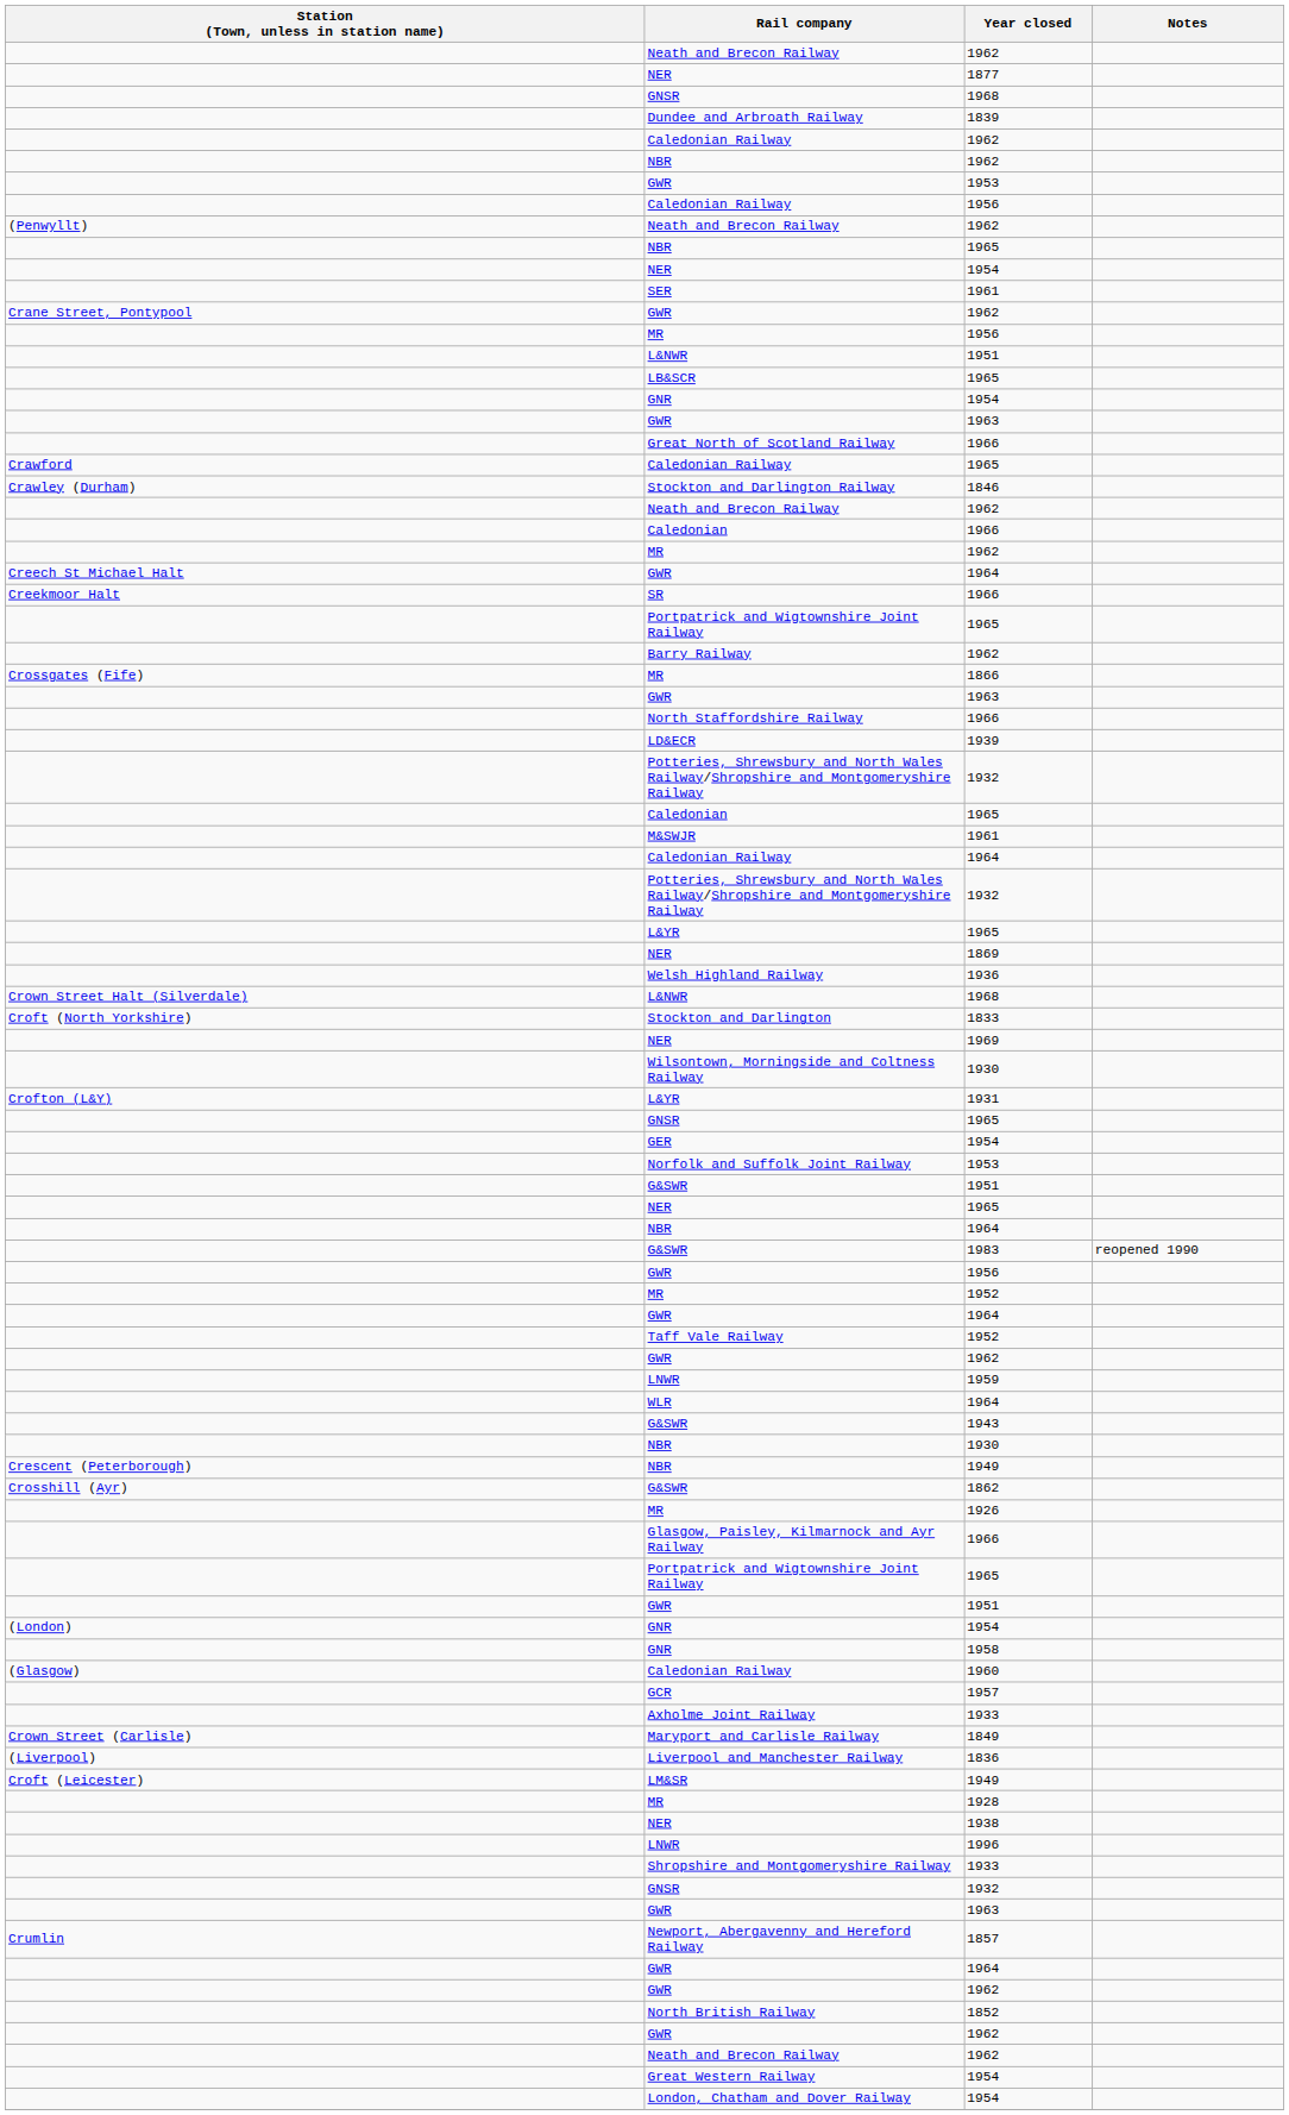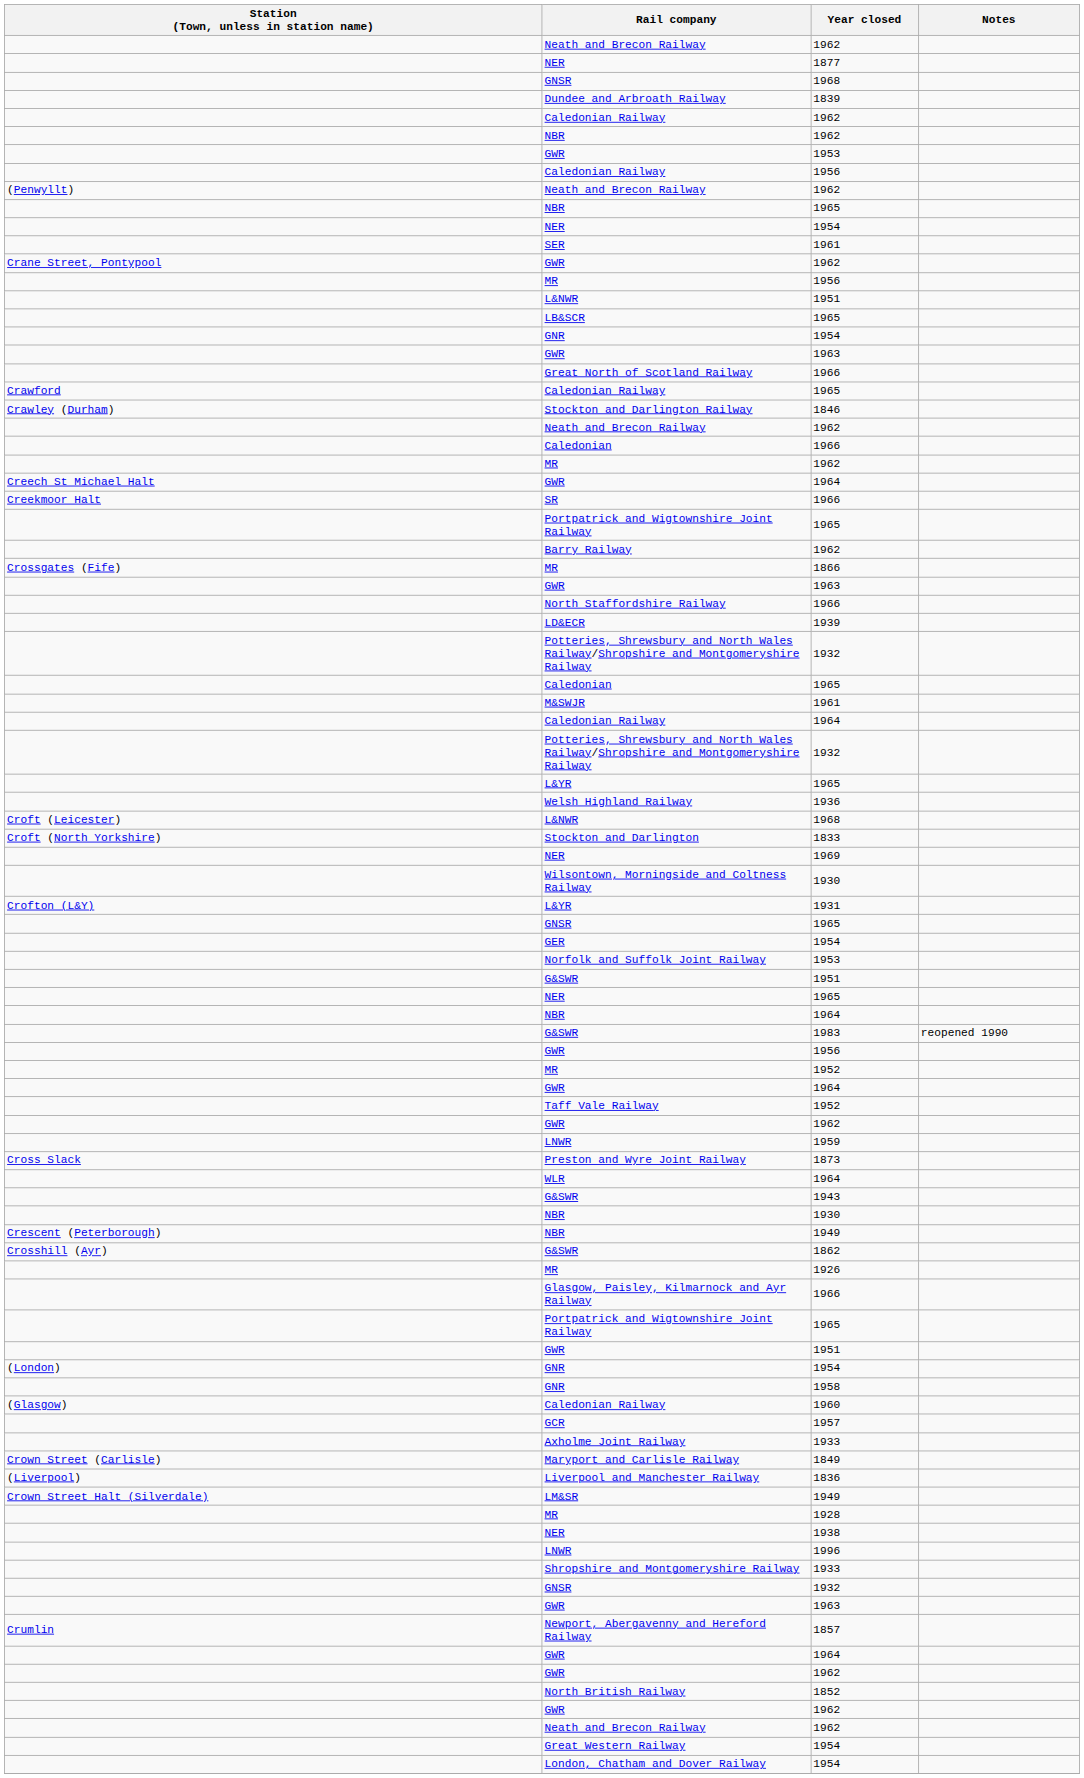- row: NER | 1869
L&NWR / 1968 | Station (Town, unless in station name): Crown Street Halt (Silverdale) -> Croft (Leicester)
+ row: Cross Slack | Preston and Wyre Joint Railway | 1873
LM&SR | Station (Town, unless in station name): Croft (Leicester) -> Crown Street Halt (Silverdale)
